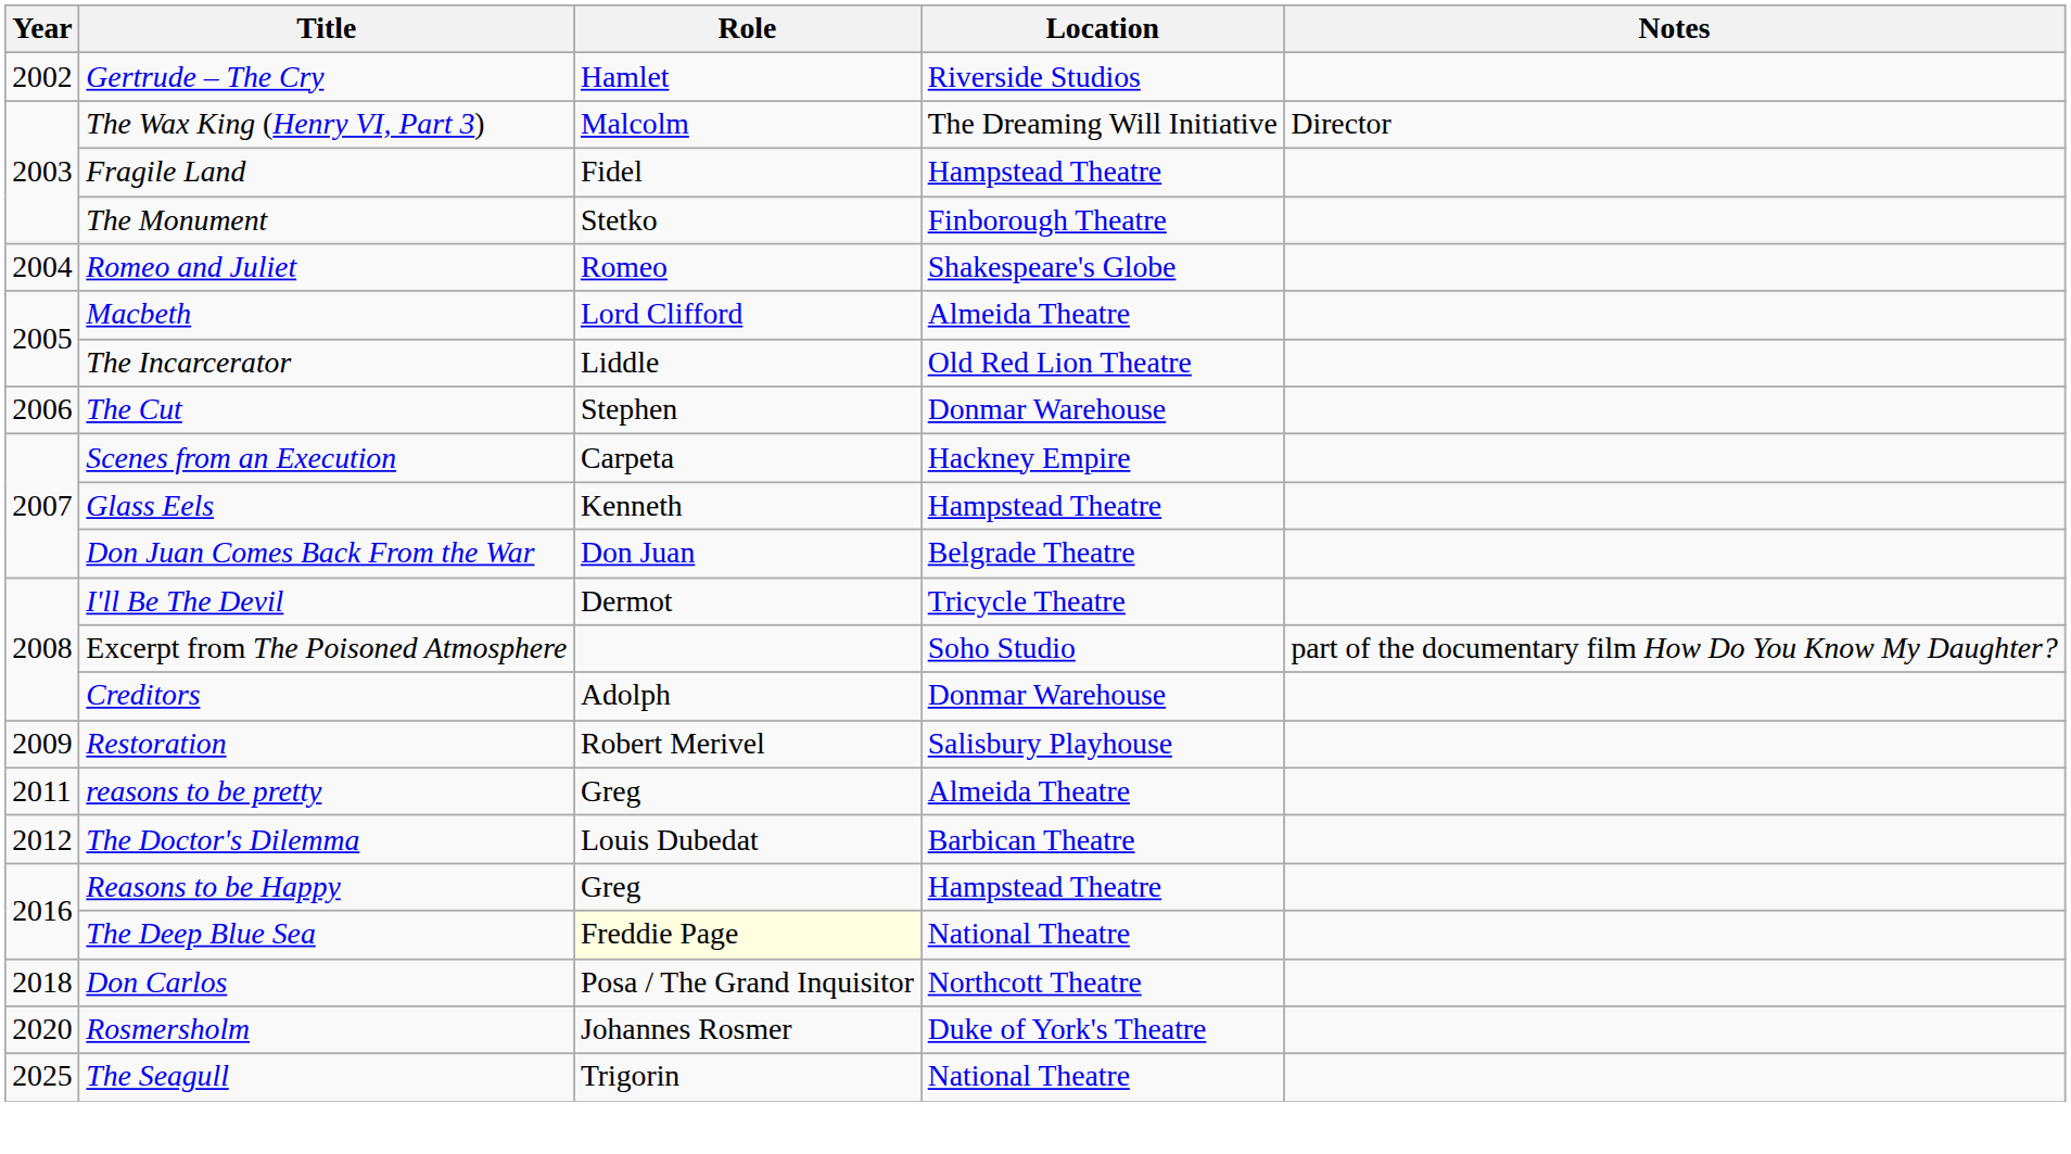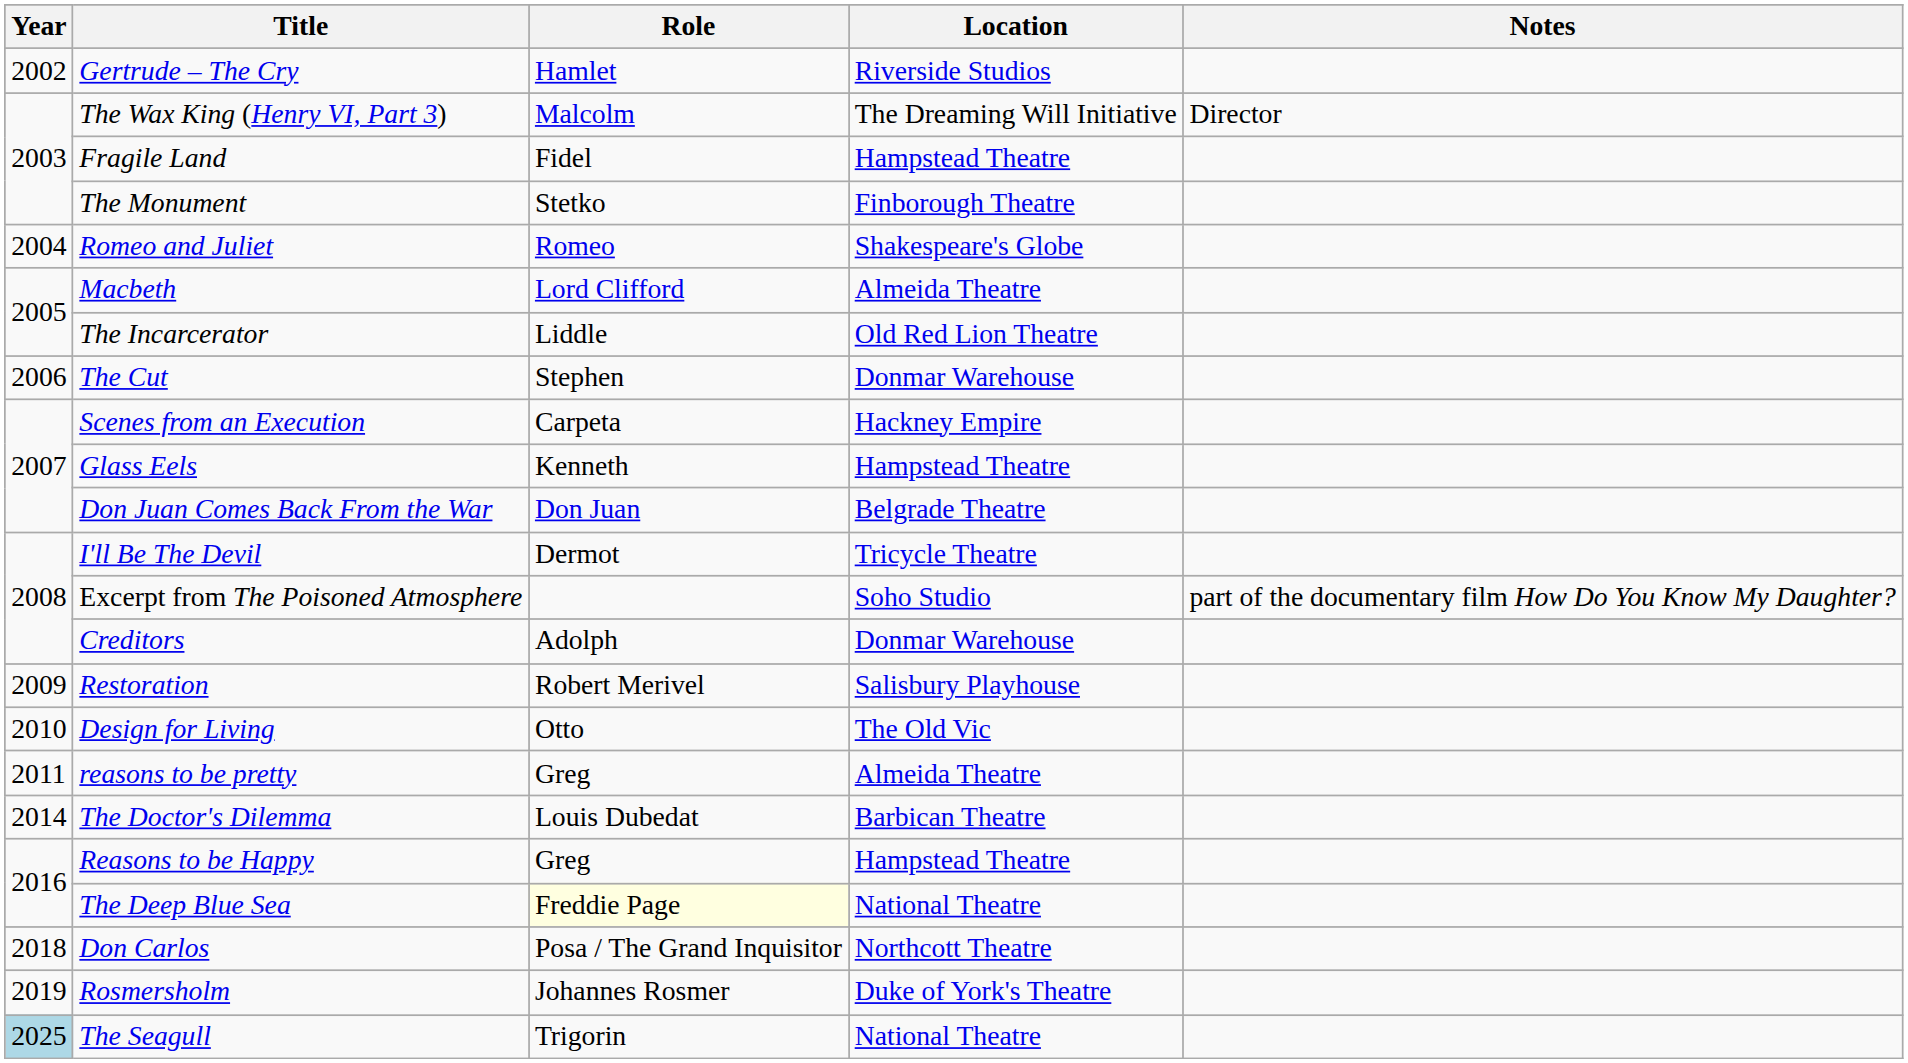+ row: 2010 | Design for Living | Otto | The Old Vic
The Doctor's Dilemma | Year: 2012 -> 2014
Rosmersholm | Year: 2020 -> 2019
The Seagull | Year: no background -> lightblue background
